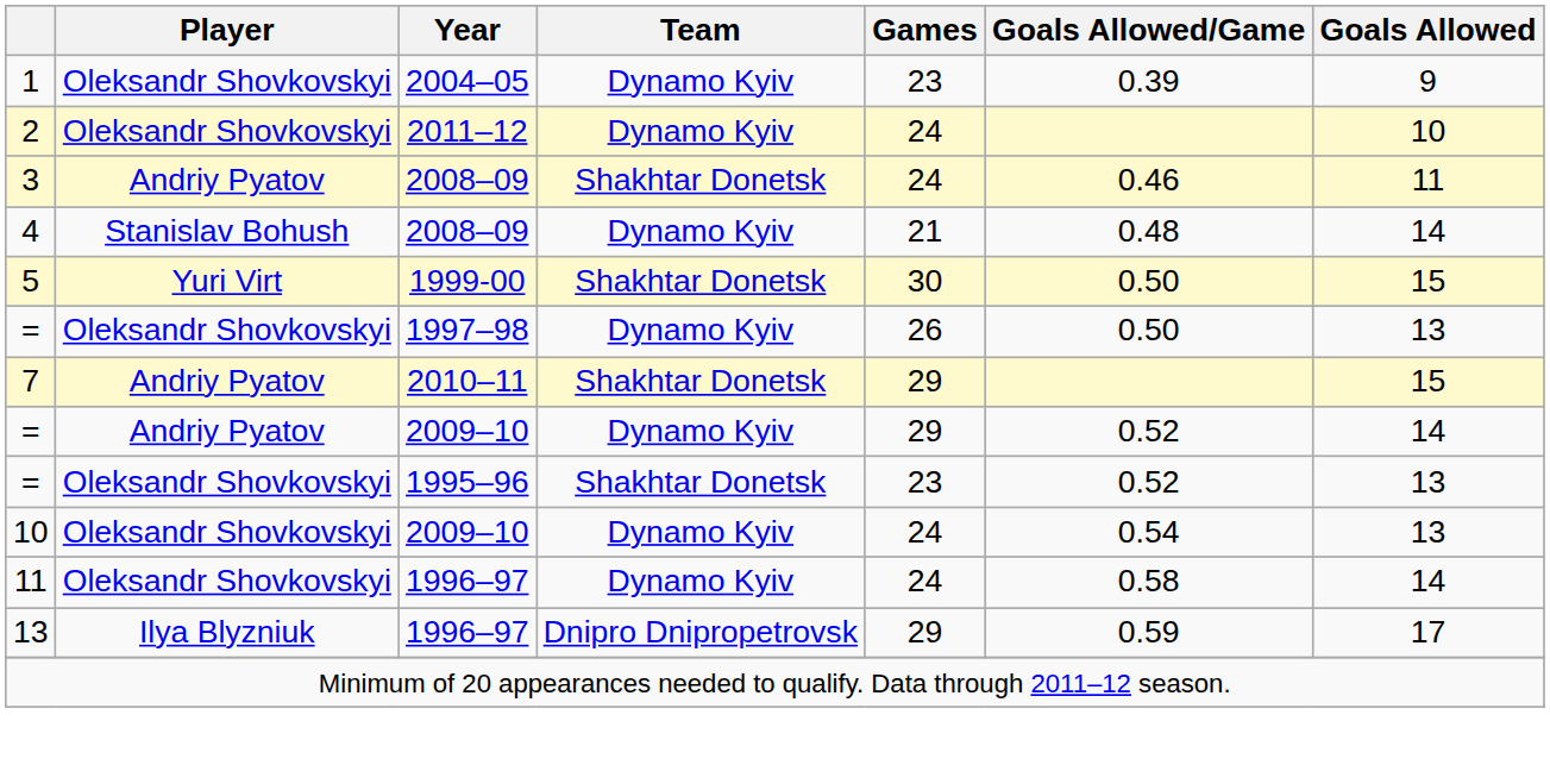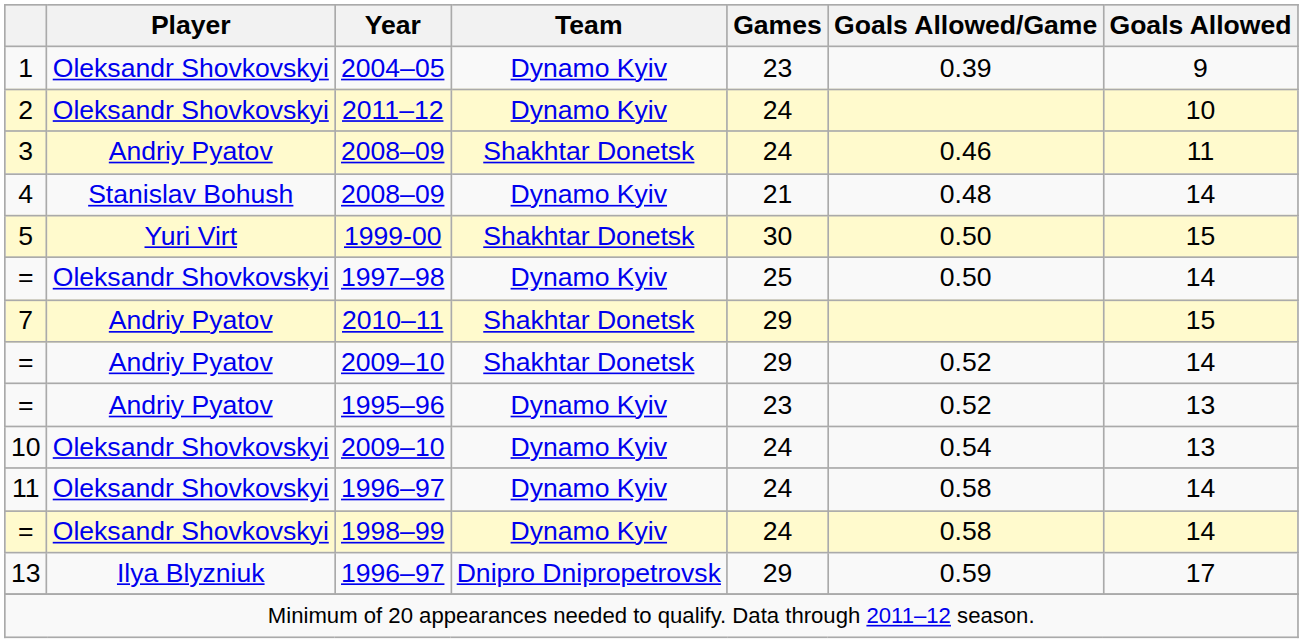= / 1997–98 | Games: 26 -> 25
= / 1997–98 | Goals Allowed: 13 -> 14
= / 2009–10 | Team: Dynamo Kyiv -> Shakhtar Donetsk
= / 1995–96 | Player: Oleksandr Shovkovskyi -> Andriy Pyatov
= / 1995–96 | Team: Shakhtar Donetsk -> Dynamo Kyiv
+ row: = | Oleksandr Shovkovskyi | 1998–99 | Dynamo Kyiv | 24 | 0.58 | 14
